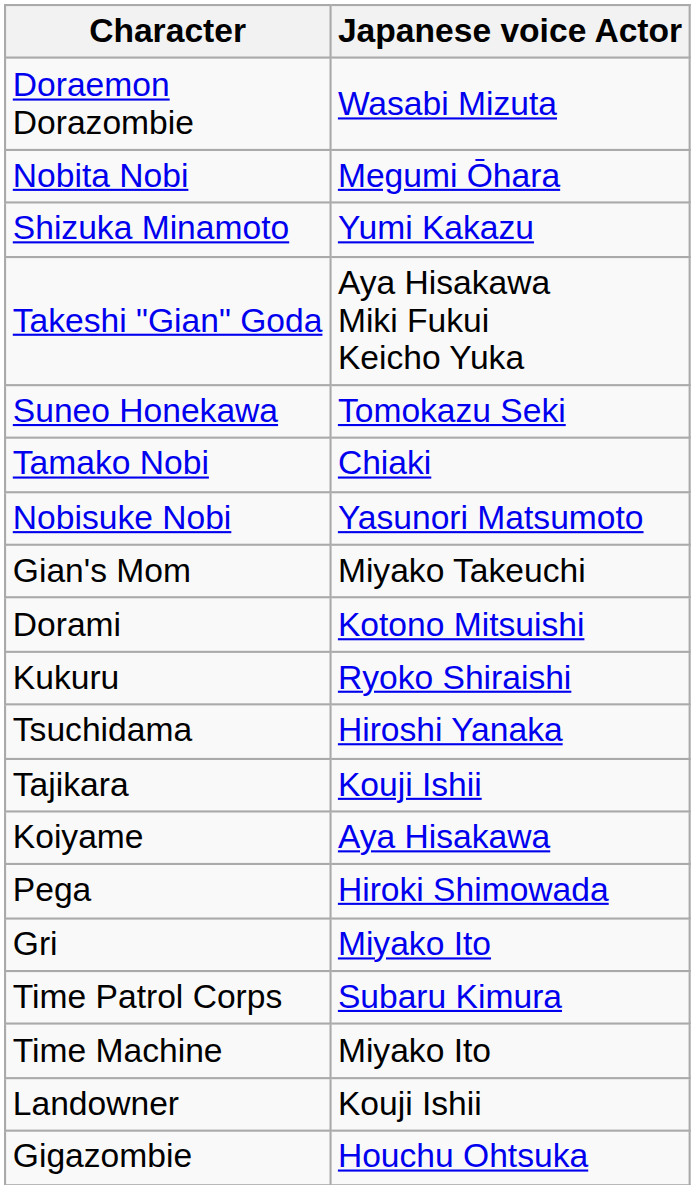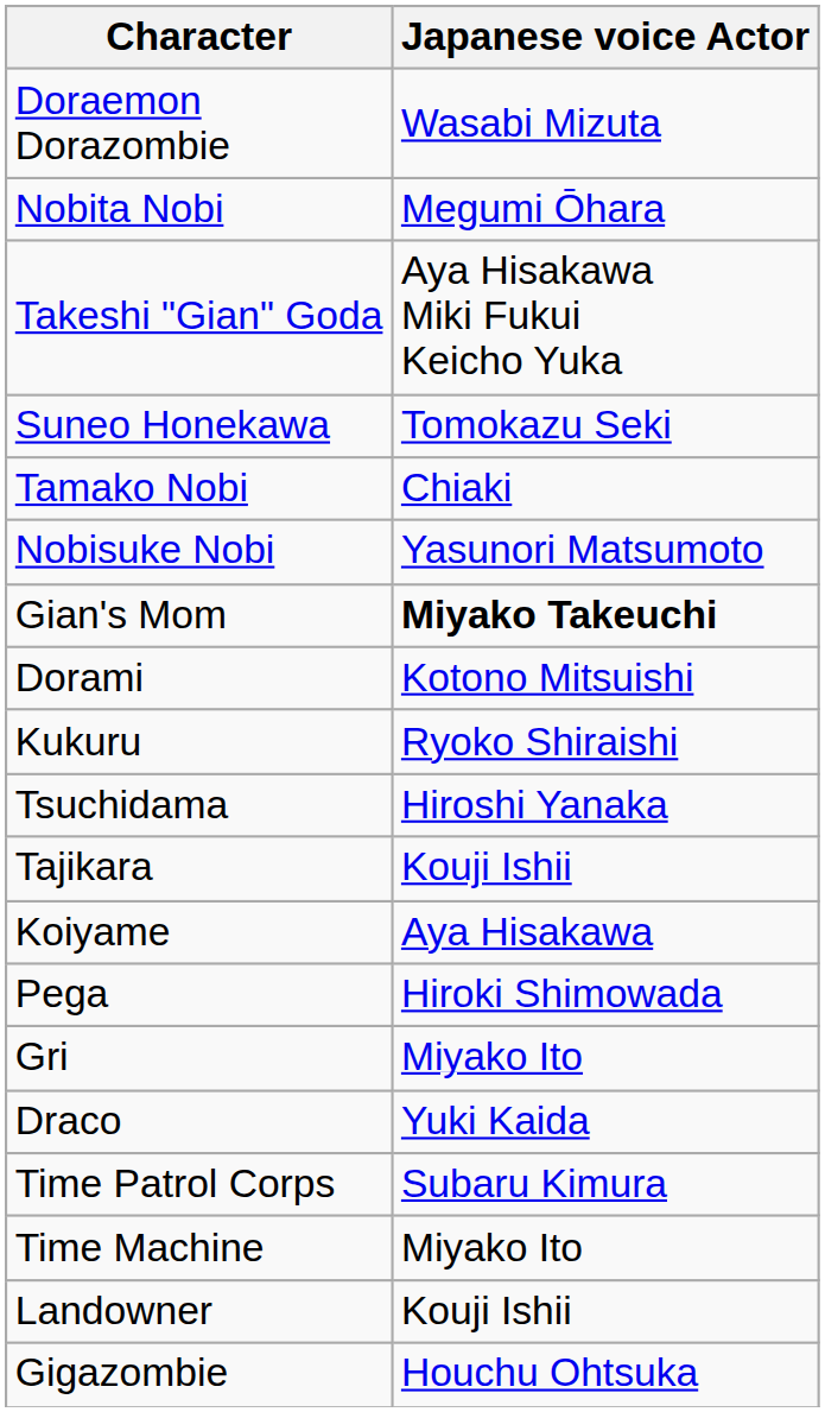- row: Shizuka Minamoto | Yumi Kakazu
Gian's Mom | Japanese voice Actor: normal -> bold
+ row: Draco | Yuki Kaida
